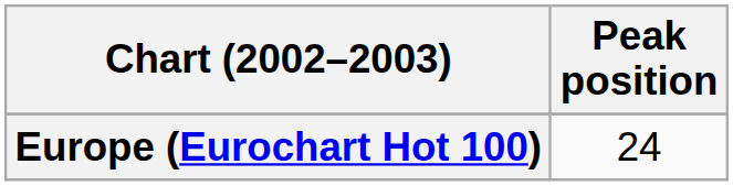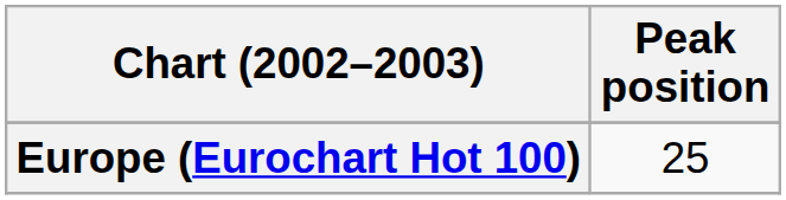Europe (Eurochart Hot 100) | Peak position: 24 -> 25
